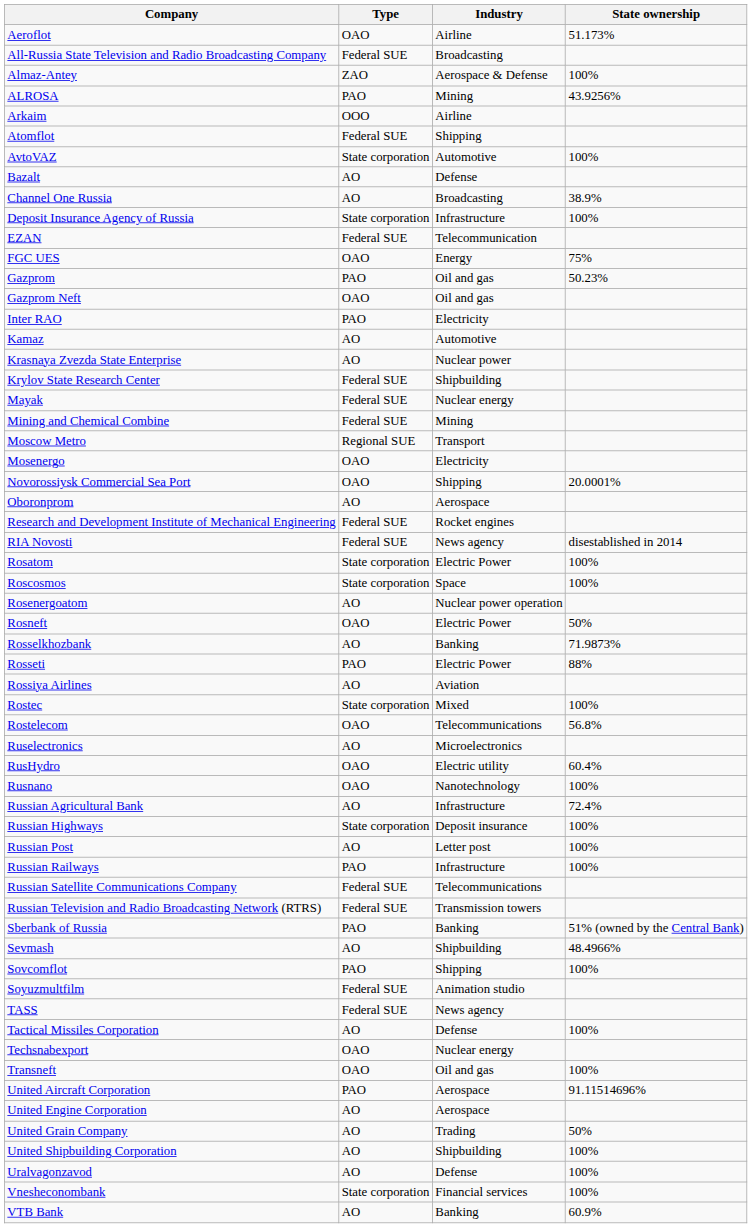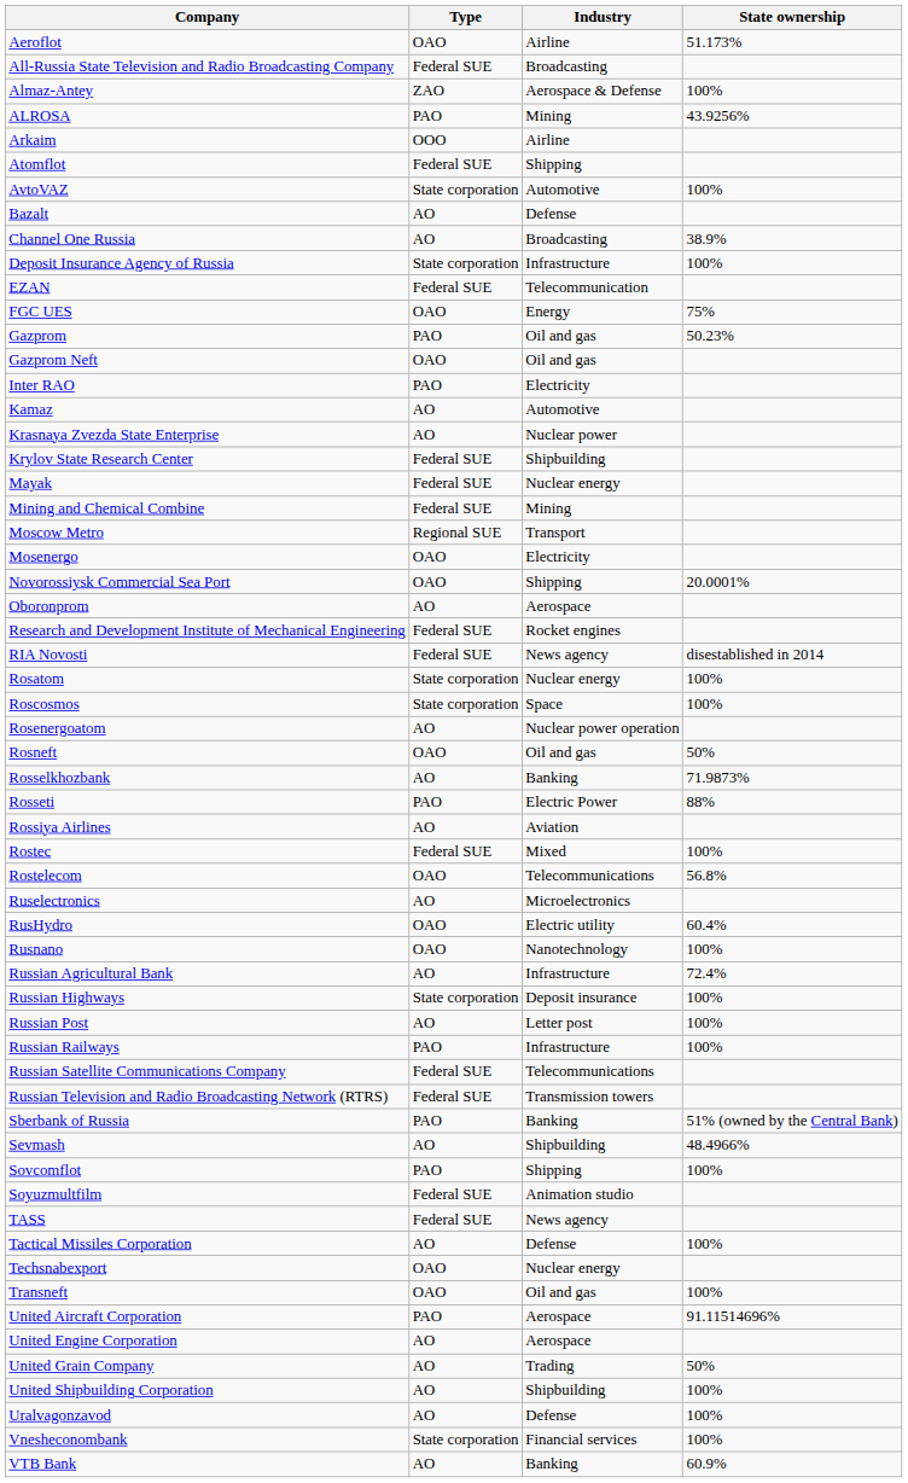Rosatom | Industry: Electric Power -> Nuclear energy
Rosneft | Industry: Electric Power -> Oil and gas
Rostec | Type: State corporation -> Federal SUE
